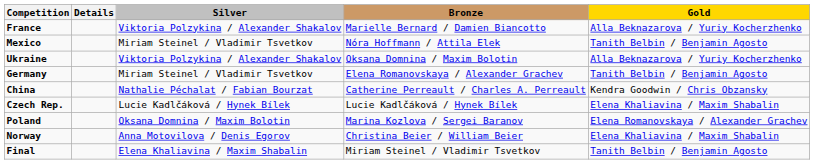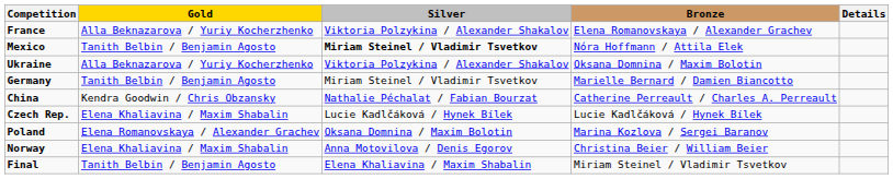columns swapped: Gold <-> Details
France | Bronze: Marielle Bernard / Damien Biancotto -> Elena Romanovskaya / Alexander Grachev
Mexico | Silver: normal -> bold
Germany | Bronze: Elena Romanovskaya / Alexander Grachev -> Marielle Bernard / Damien Biancotto
